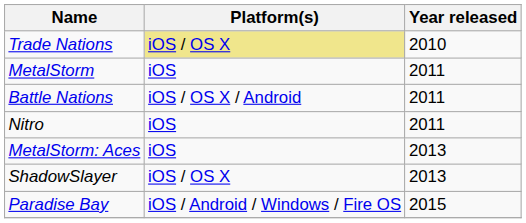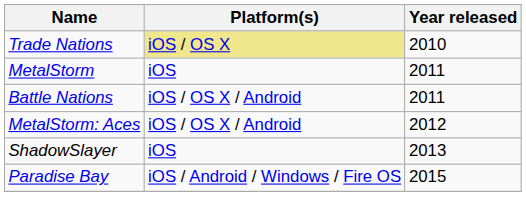- row: Nitro | iOS | 2011
MetalStorm: Aces | Platform(s): iOS -> iOS / OS X / Android
MetalStorm: Aces | Year released: 2013 -> 2012
ShadowSlayer | Platform(s): iOS / OS X -> iOS
